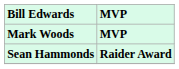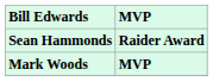rows swapped: Mark Woods <-> Sean Hammonds
